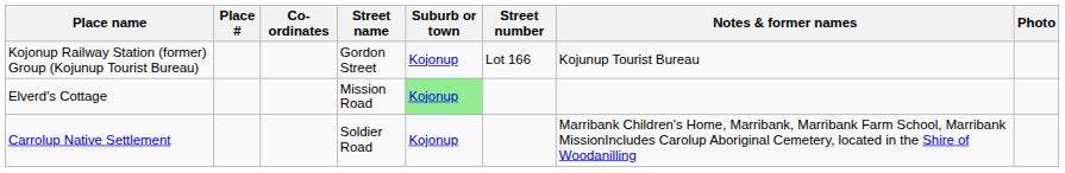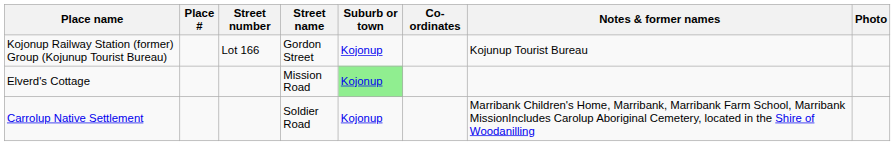columns swapped: Street number <-> Co-ordinates
